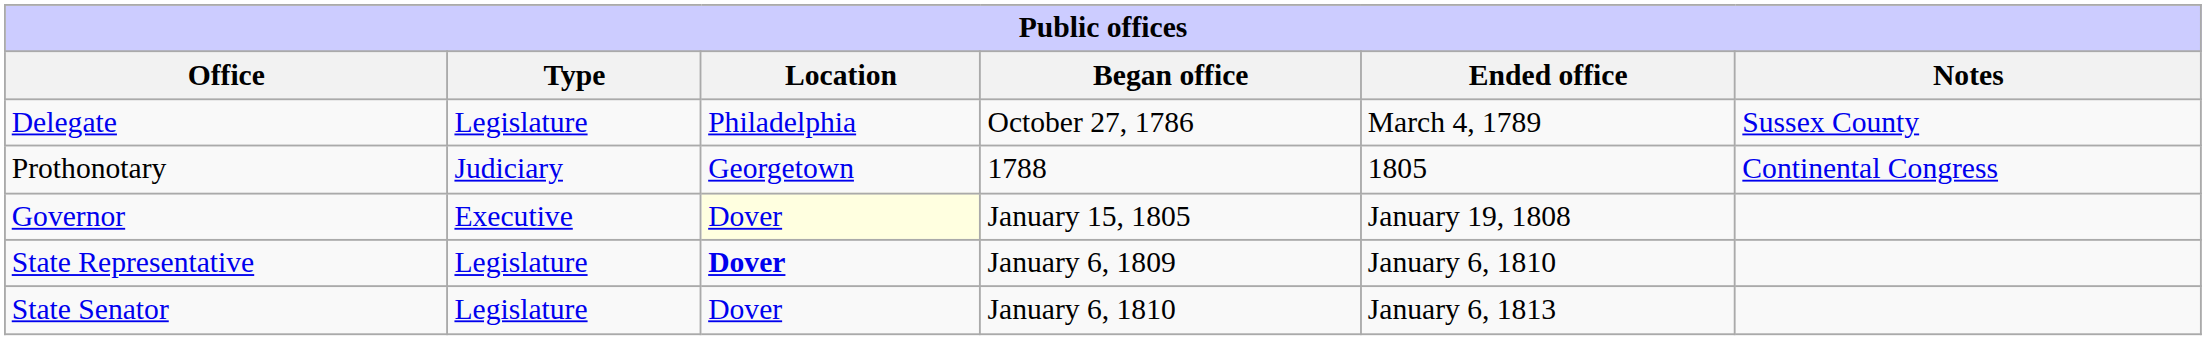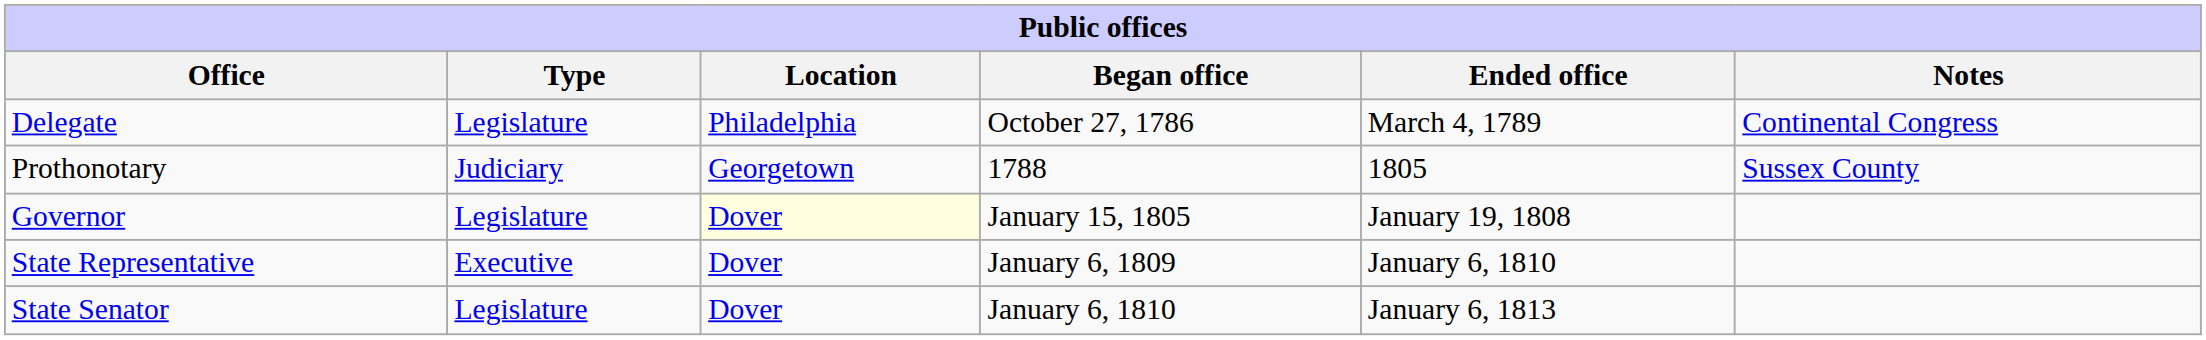Delegate | Notes: Sussex County -> Continental Congress
Prothonotary | Notes: Continental Congress -> Sussex County
Governor | Type: Executive -> Legislature
State Representative | Type: Legislature -> Executive
State Representative | Location: bold -> normal
